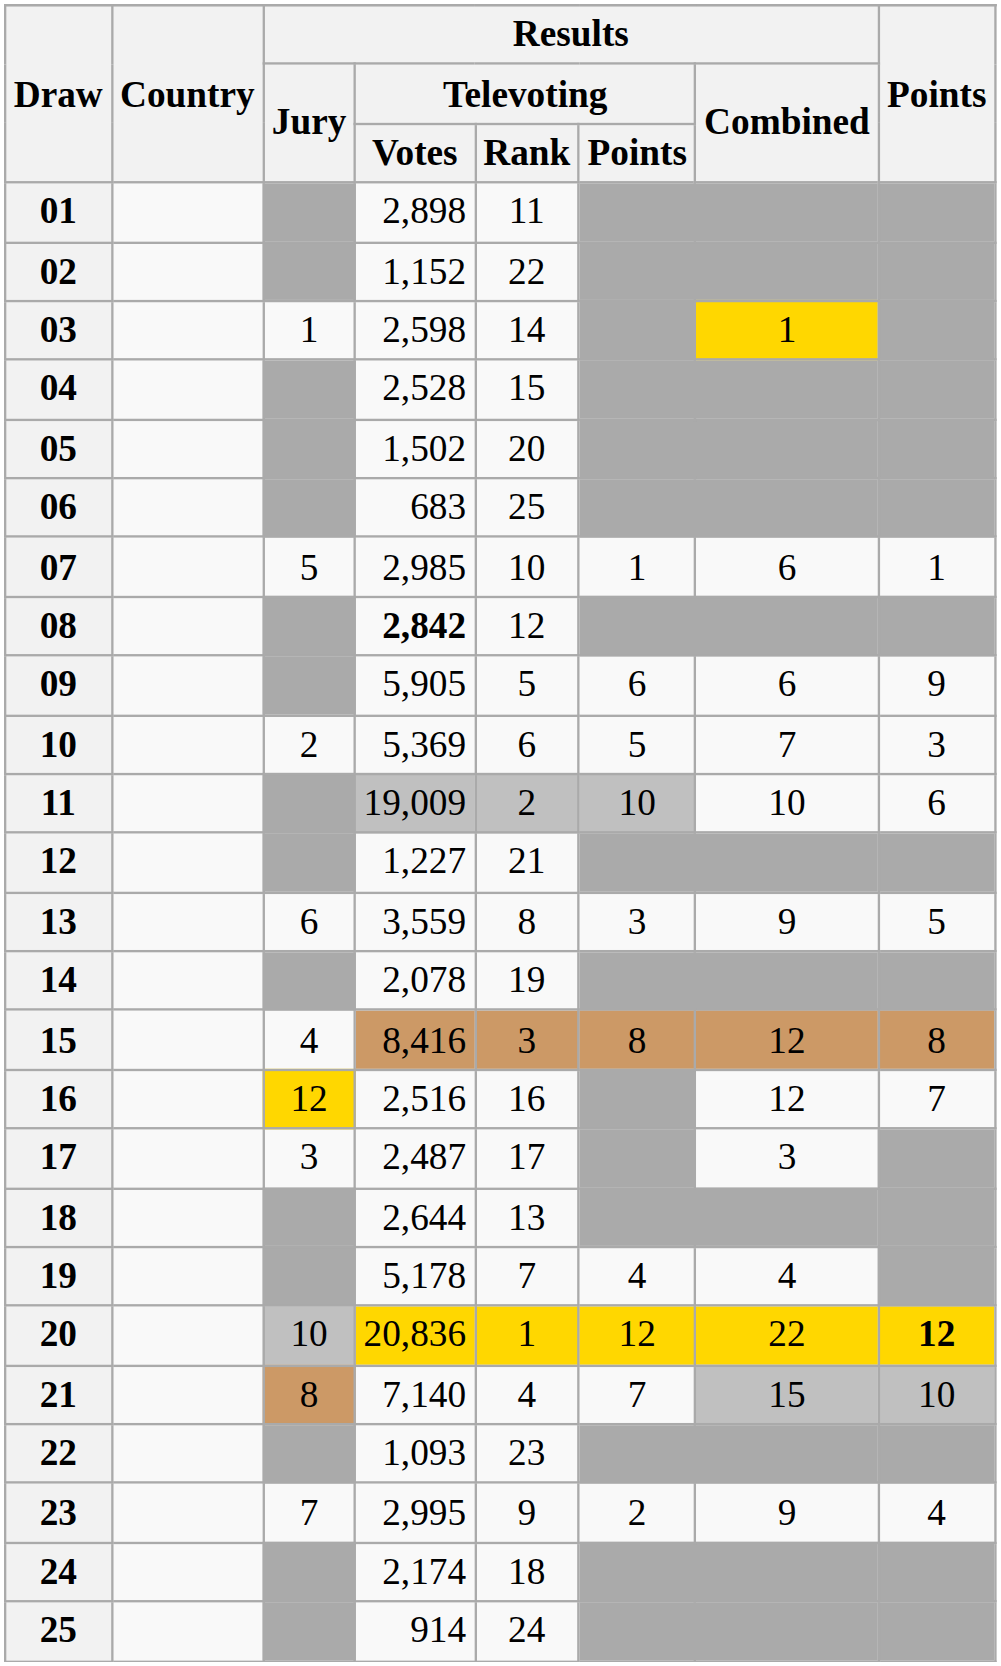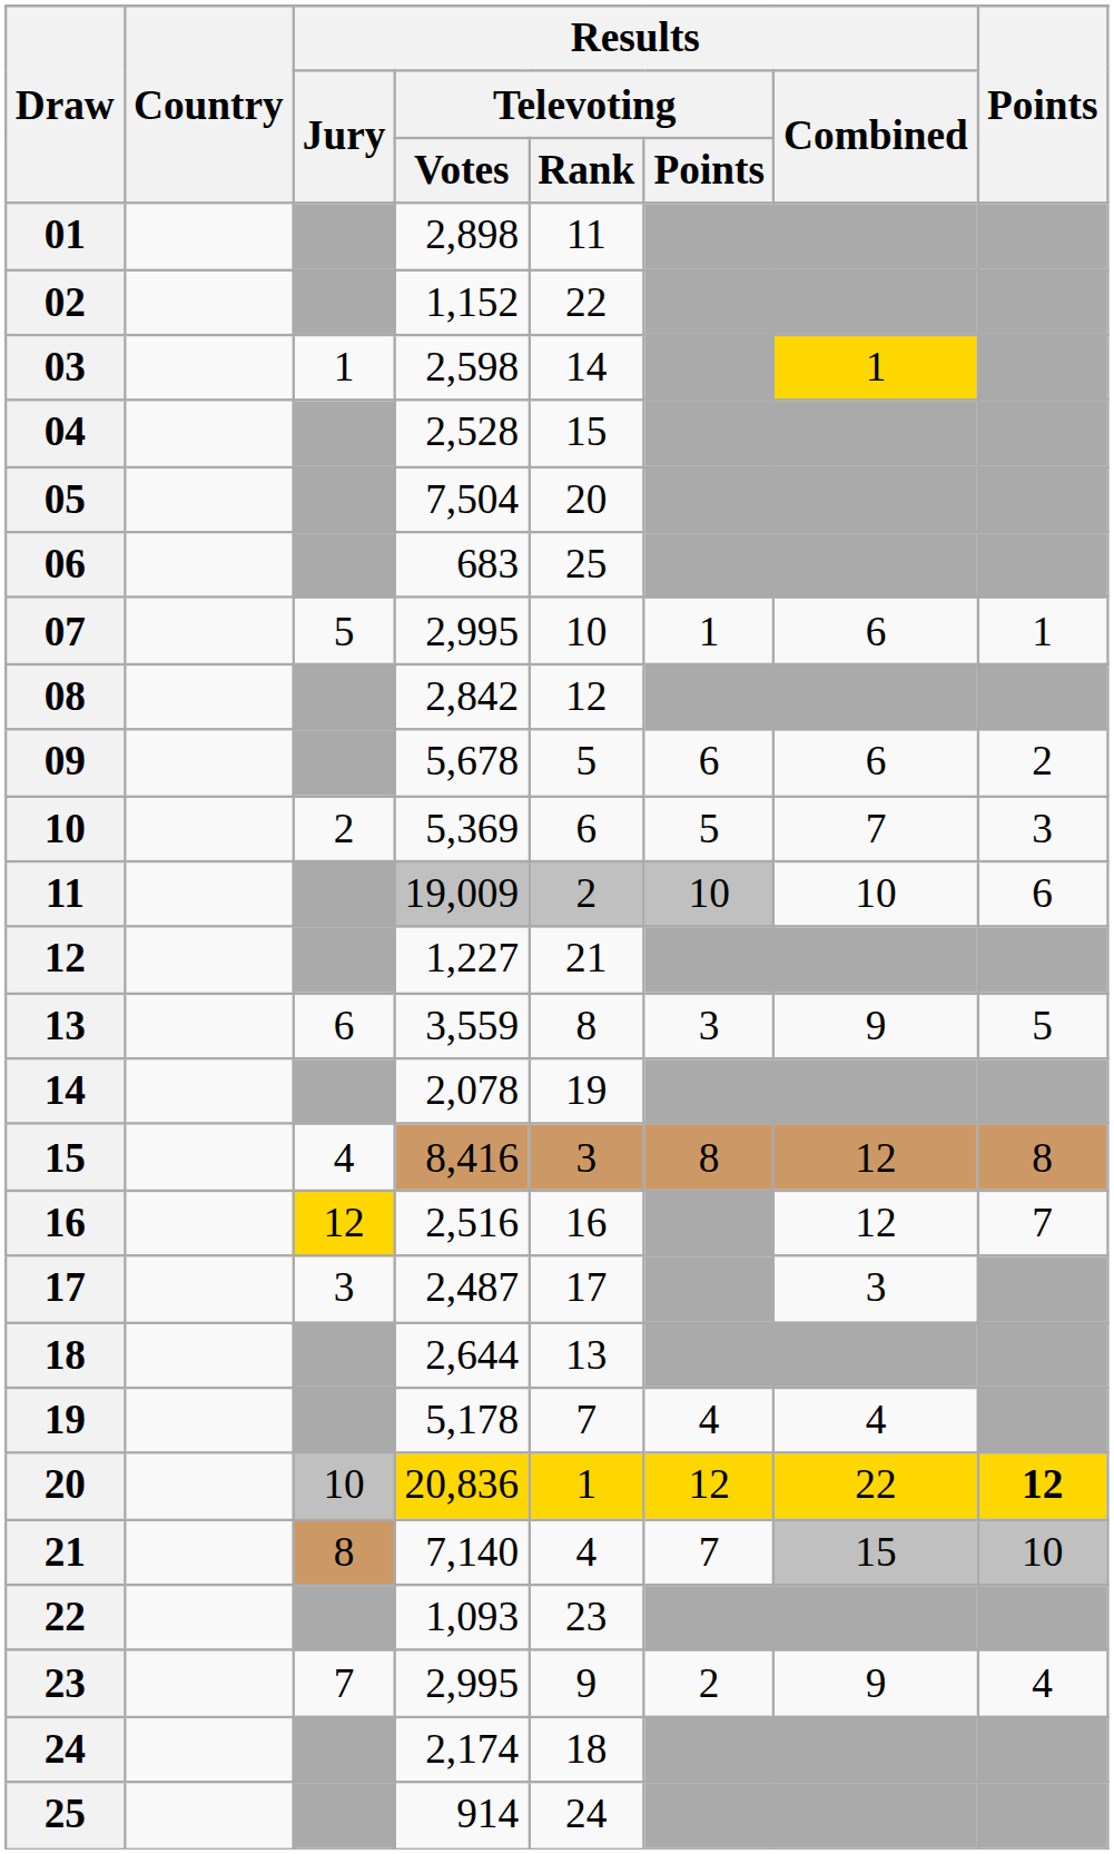05 | Results / Televoting / Votes: 1,502 -> 7,504
07 | Results / Televoting / Votes: 2,985 -> 2,995
08 | Results / Televoting / Votes: bold -> normal
09 | Results / Televoting / Votes: 5,905 -> 5,678
09 | Points: 9 -> 2
